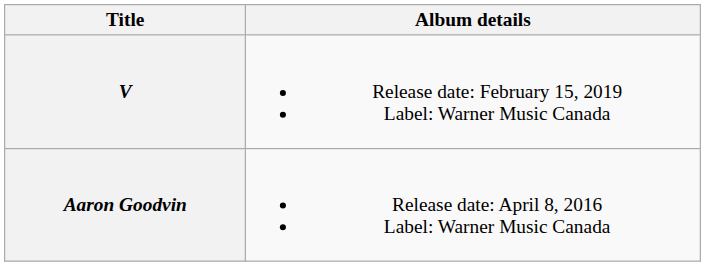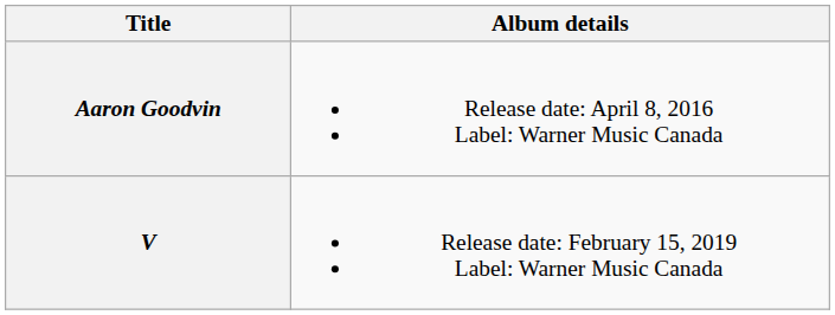rows swapped: Aaron Goodvin <-> V
